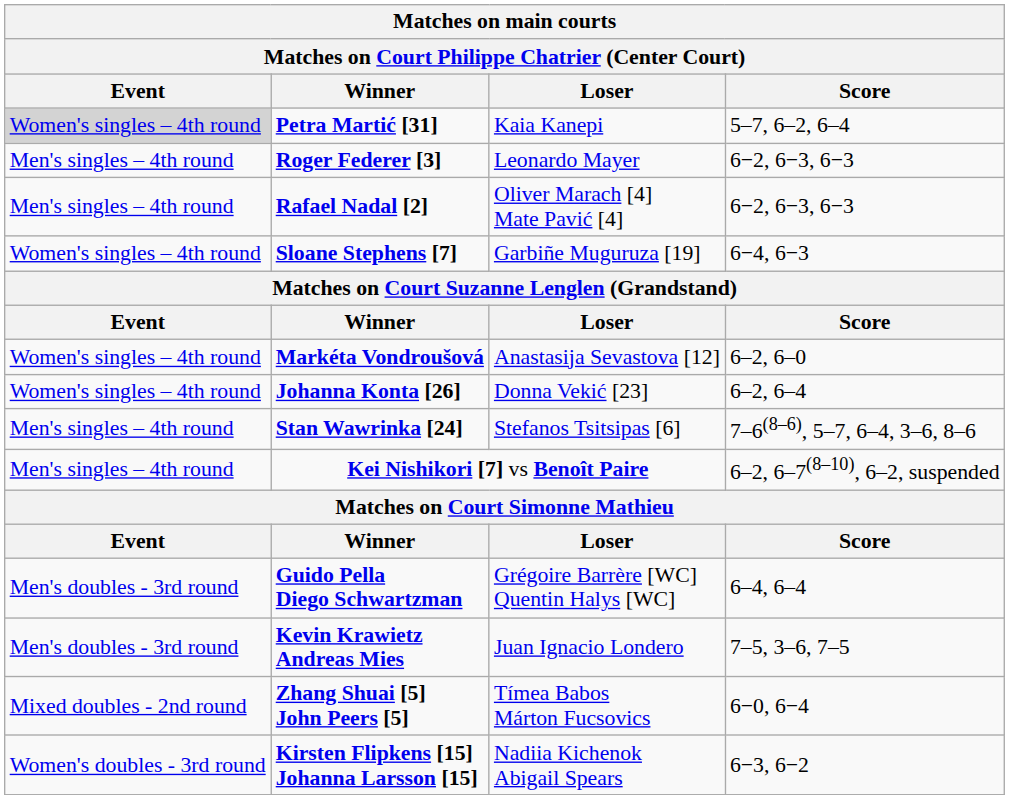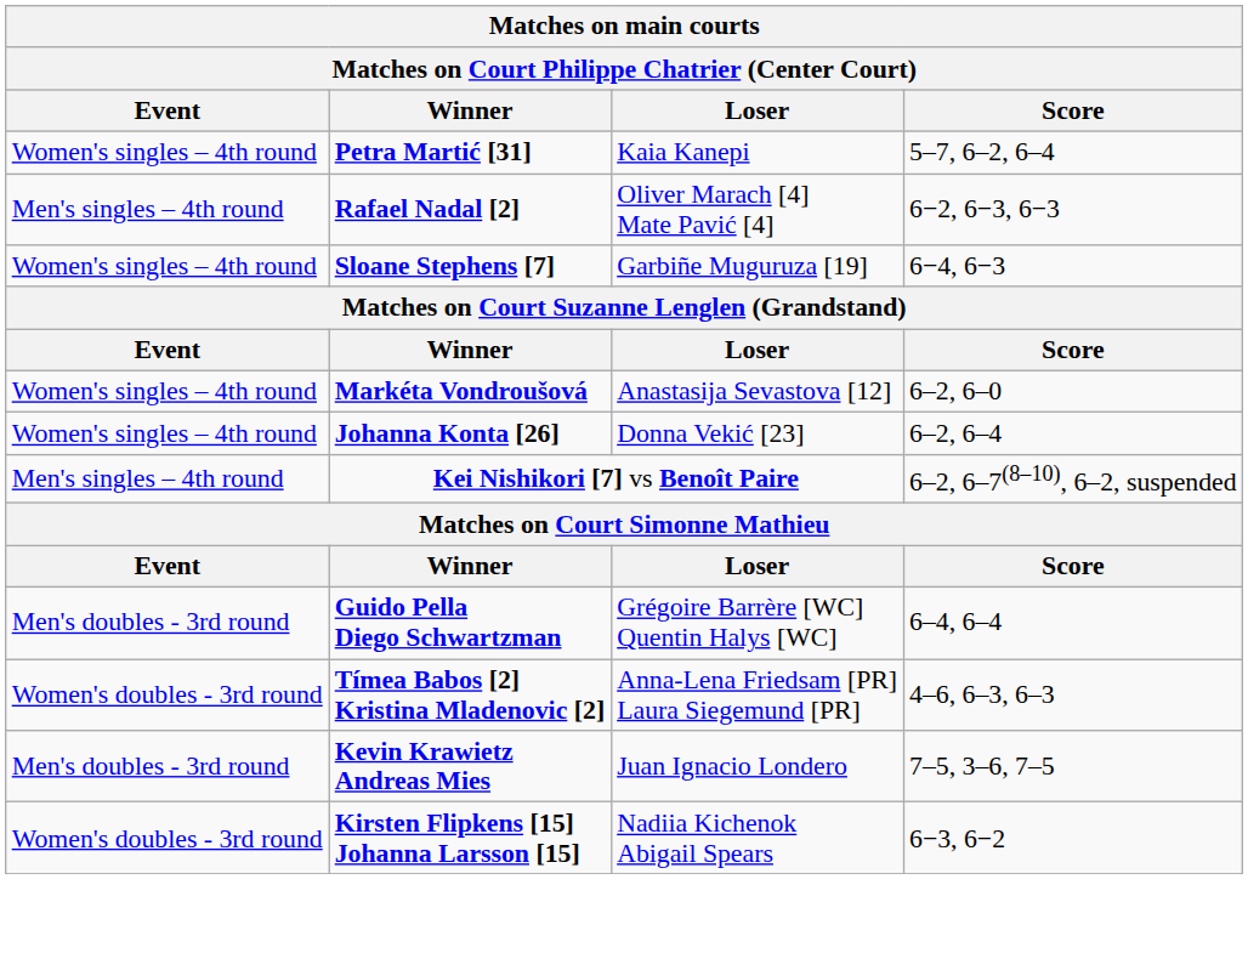Petra Martić [31] | Event: lightgrey background -> no background
- row: Men's singles – 4th round | Roger Federer [3] | Leonardo Mayer | 6−2, 6−3, 6−3
- row: Men's singles – 4th round | Stan Wawrinka [24] | Stefanos Tsitsipas [6] | 7–6(8–6), 5–7, 6–4, 3–6, 8–6
+ row: Women's doubles - 3rd round | Tímea Babos [2] Kristina Mladenovic [2] | Anna-Lena Friedsam [PR] Laura Siegemund [PR] | 4–6, 6–3, 6–3
- row: Mixed doubles - 2nd round | Zhang Shuai [5] John Peers [5] | Tímea Babos Márton Fucsovics | 6−0, 6−4
